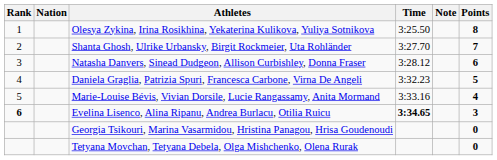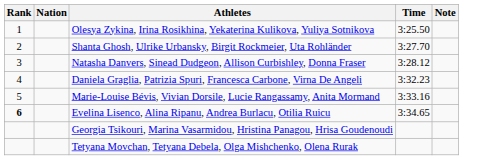- column: Points | 8 | 7 | 6 | 5 | 4 | 3 | 0 | 0
Evelina Lisenco, Alina Ripanu, Andrea Burlacu, Otilia Ruicu | Time: bold -> normal
